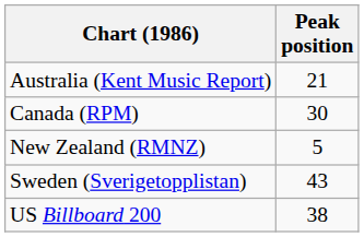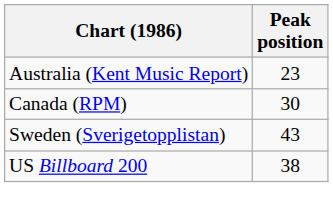Australia (Kent Music Report) | Peak position: 21 -> 23
- row: New Zealand (RMNZ) | 5
